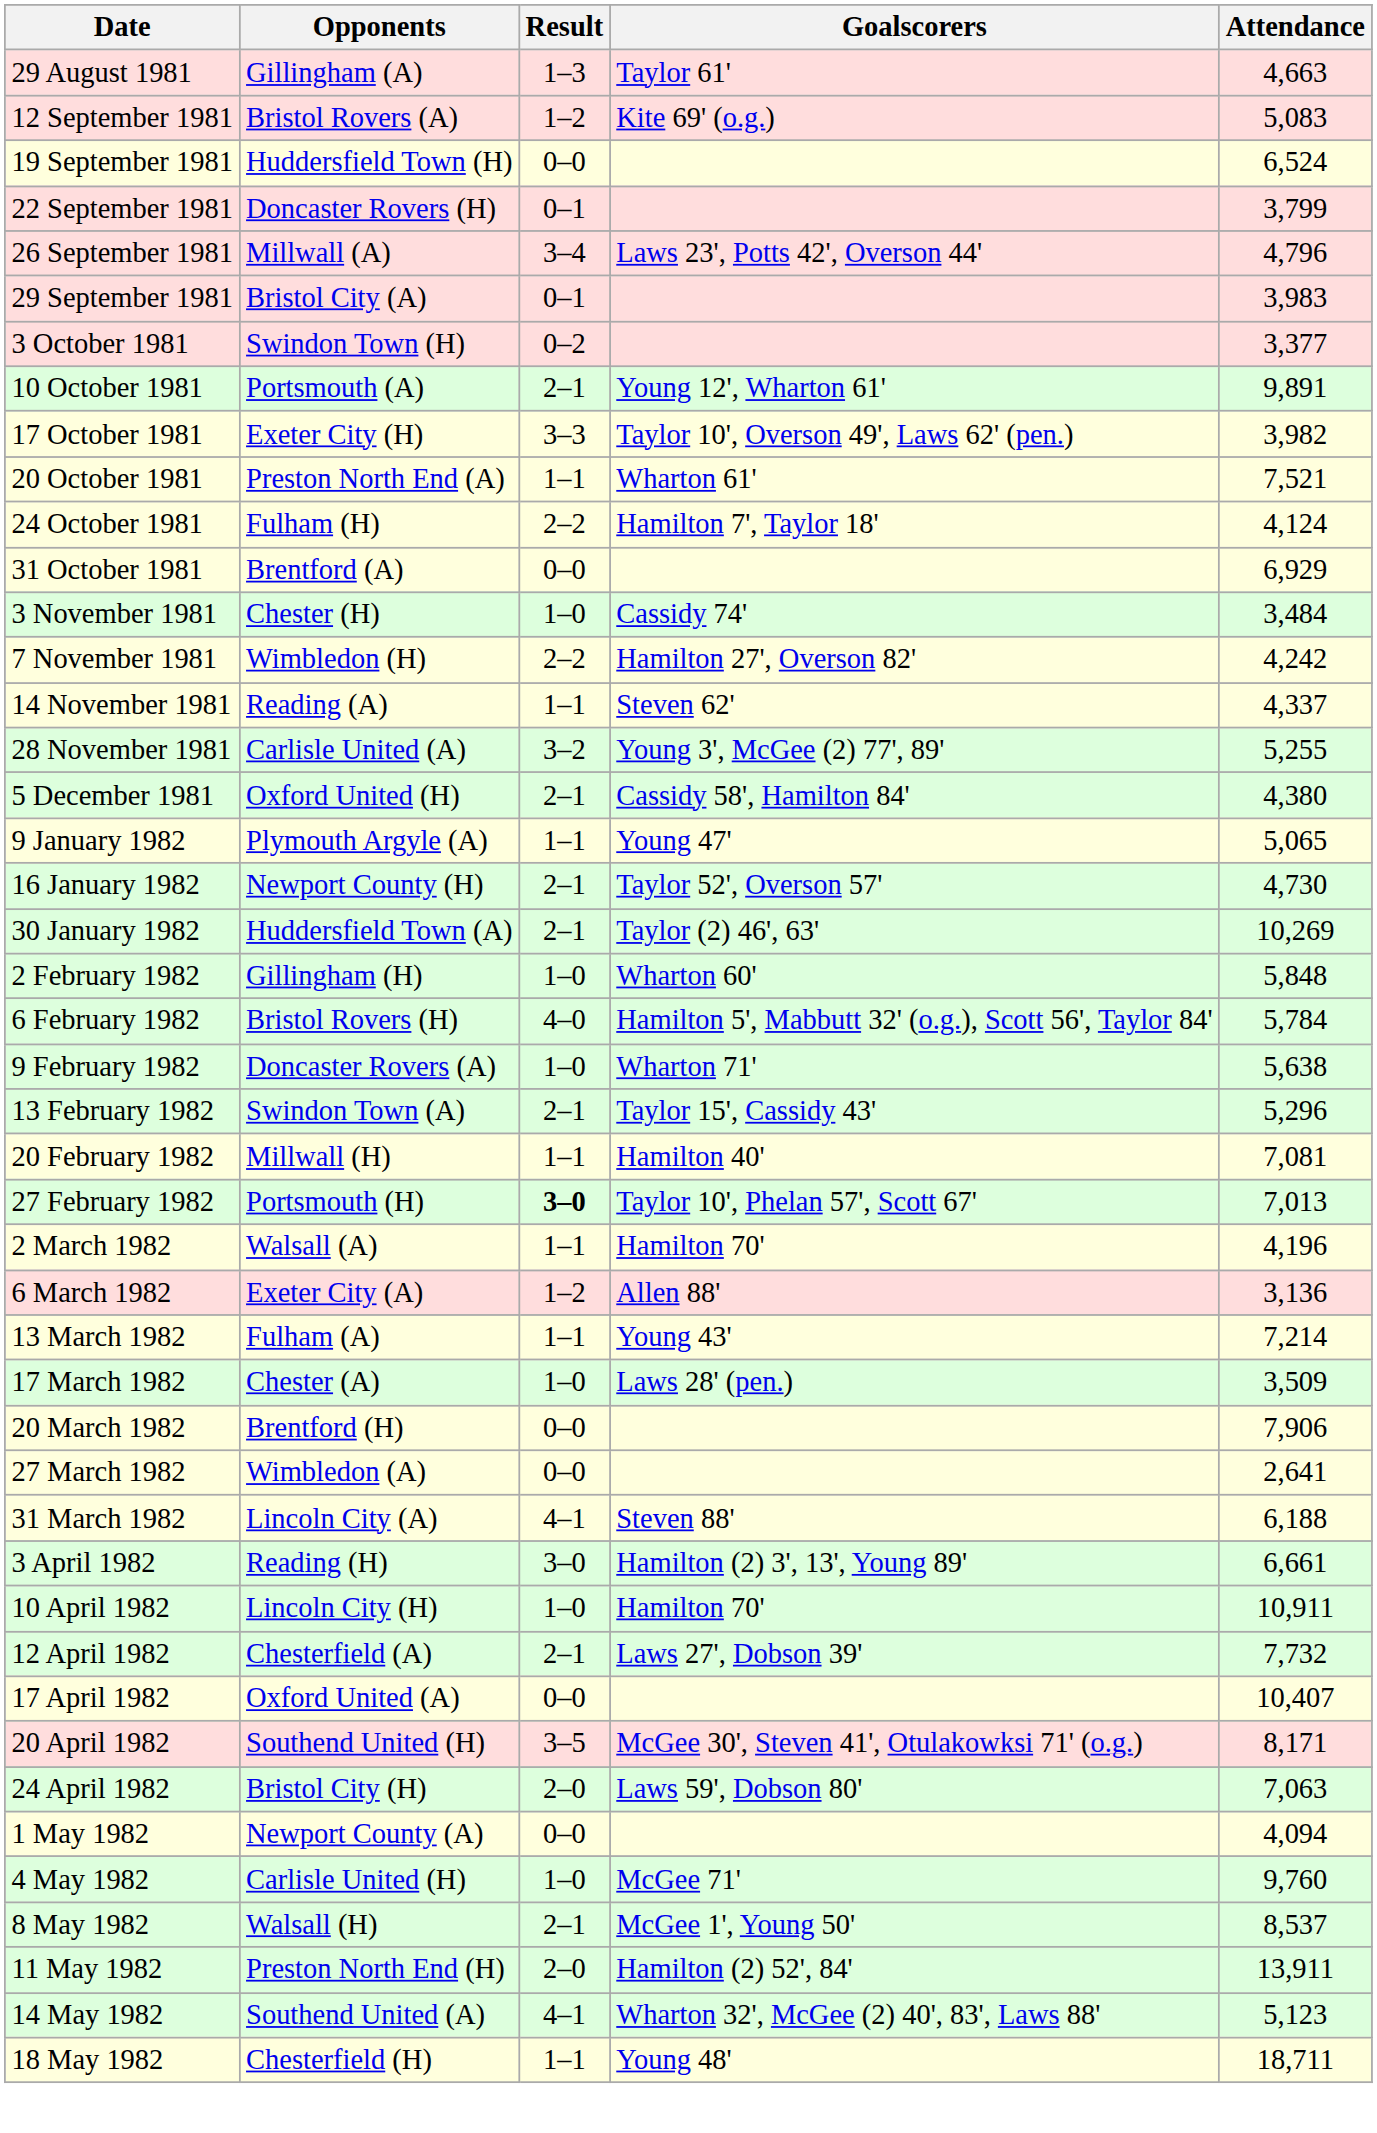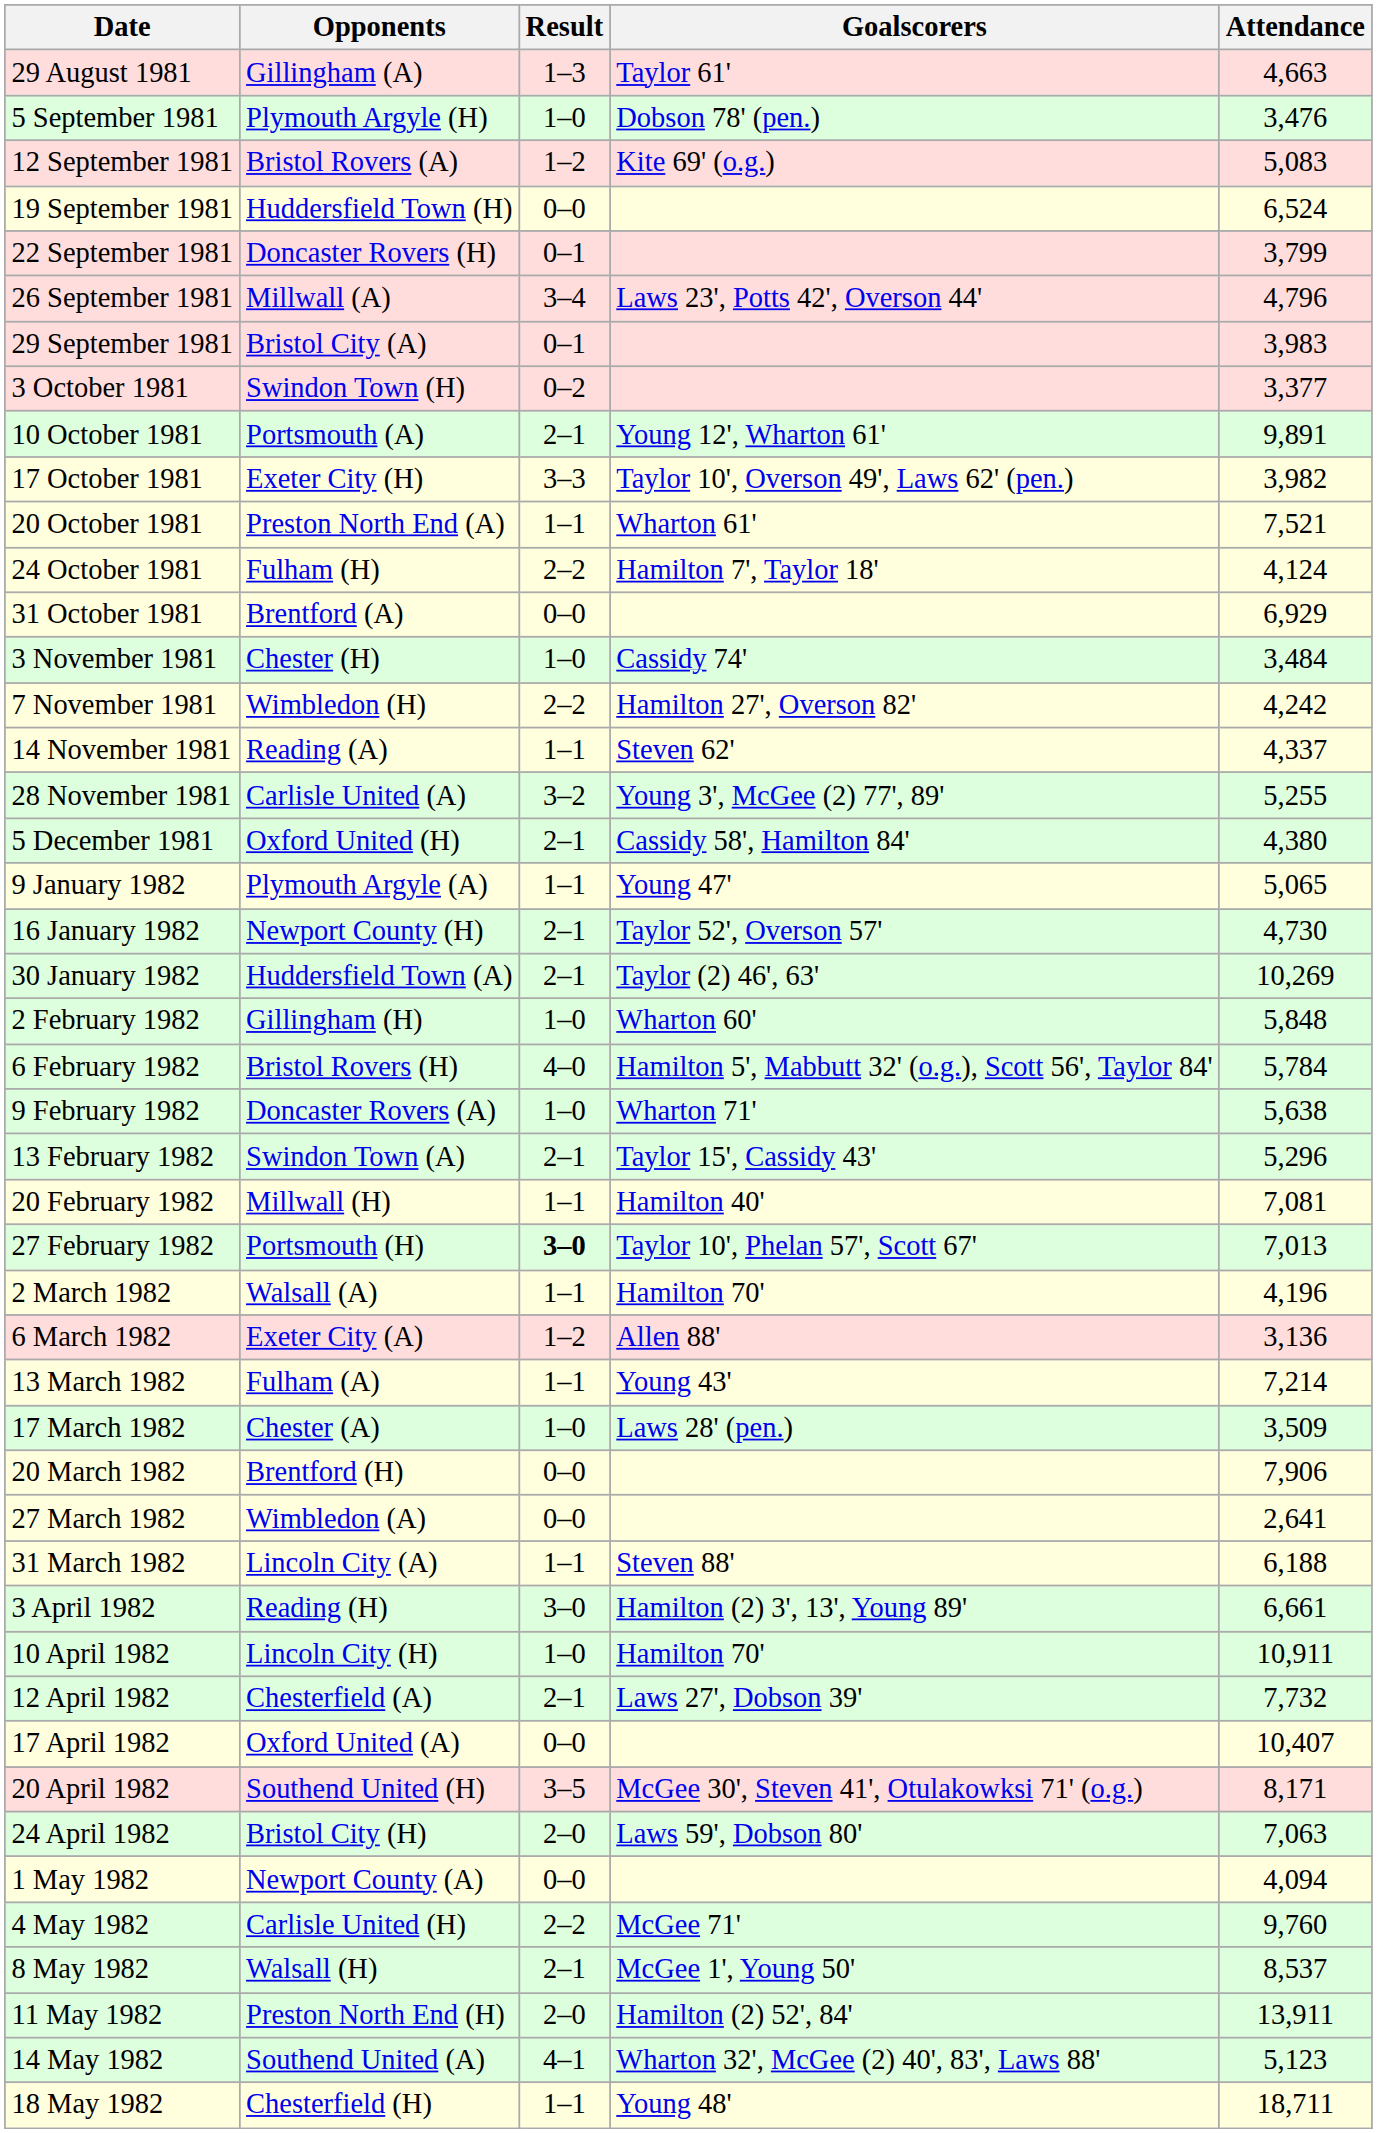+ row: 5 September 1981 | Plymouth Argyle (H) | 1–0 | Dobson 78' (pen.) | 3,476
31 March 1982 | Result: 4–1 -> 1–1
4 May 1982 | Result: 1–0 -> 2–2
